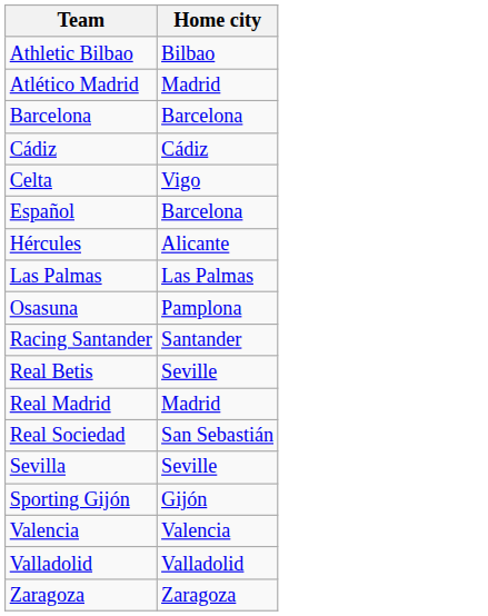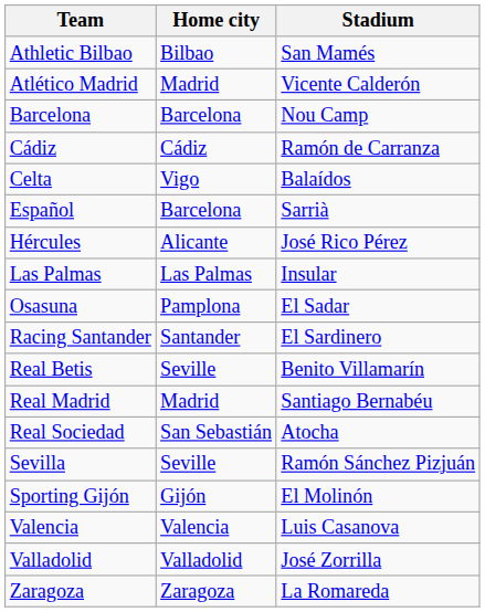+ column: Stadium | San Mamés | Vicente Calderón | Nou Camp | Ramón de Carranza | Balaídos | Sarrià | José Rico Pérez | Insular | El Sadar | El Sardinero | Benito Villamarín | Santiago Bernabéu | Atocha | Ramón Sánchez Pizjuán | El Molinón | Luis Casanova | José Zorrilla | La Romareda
